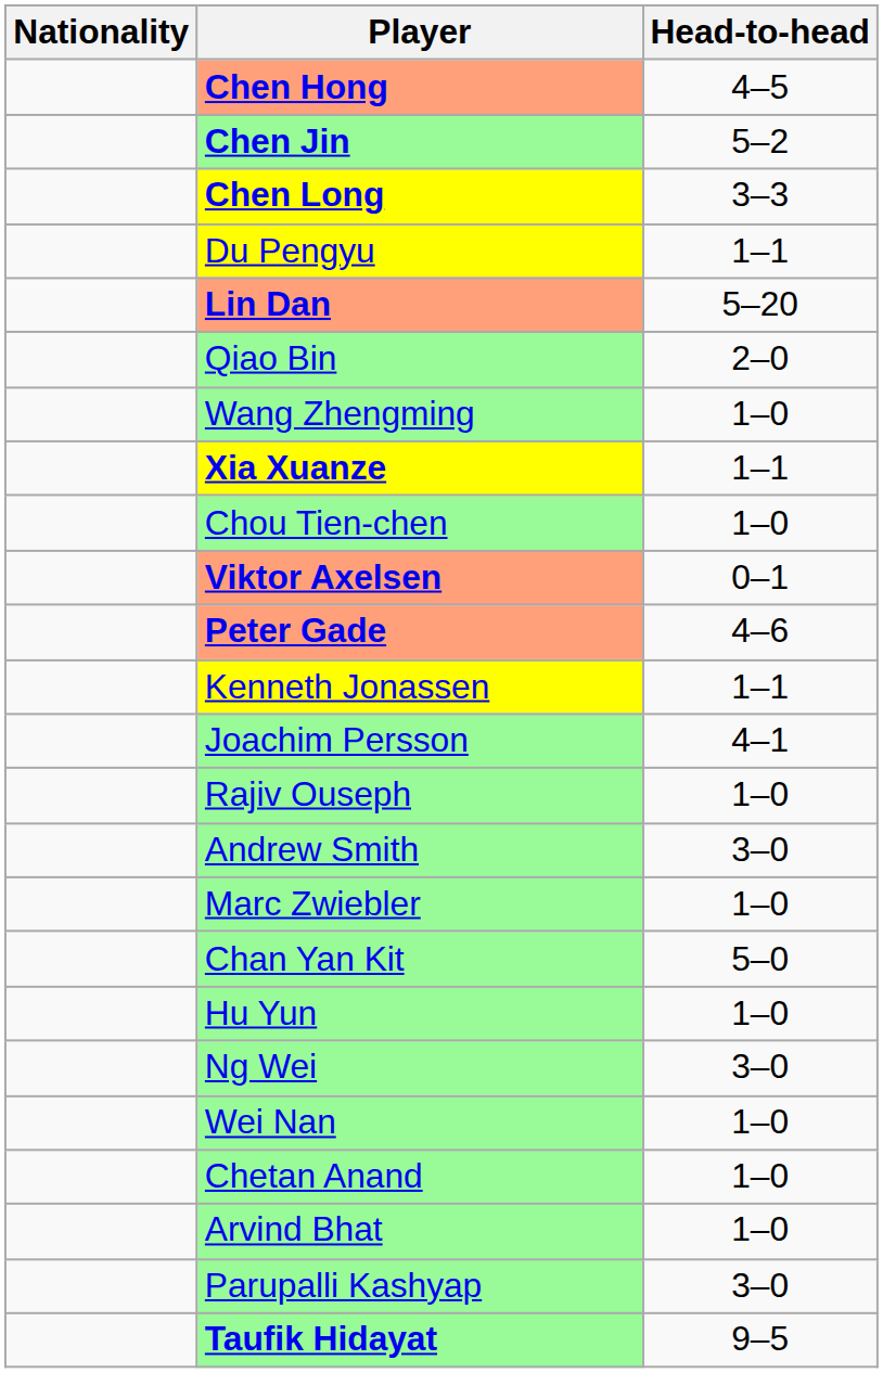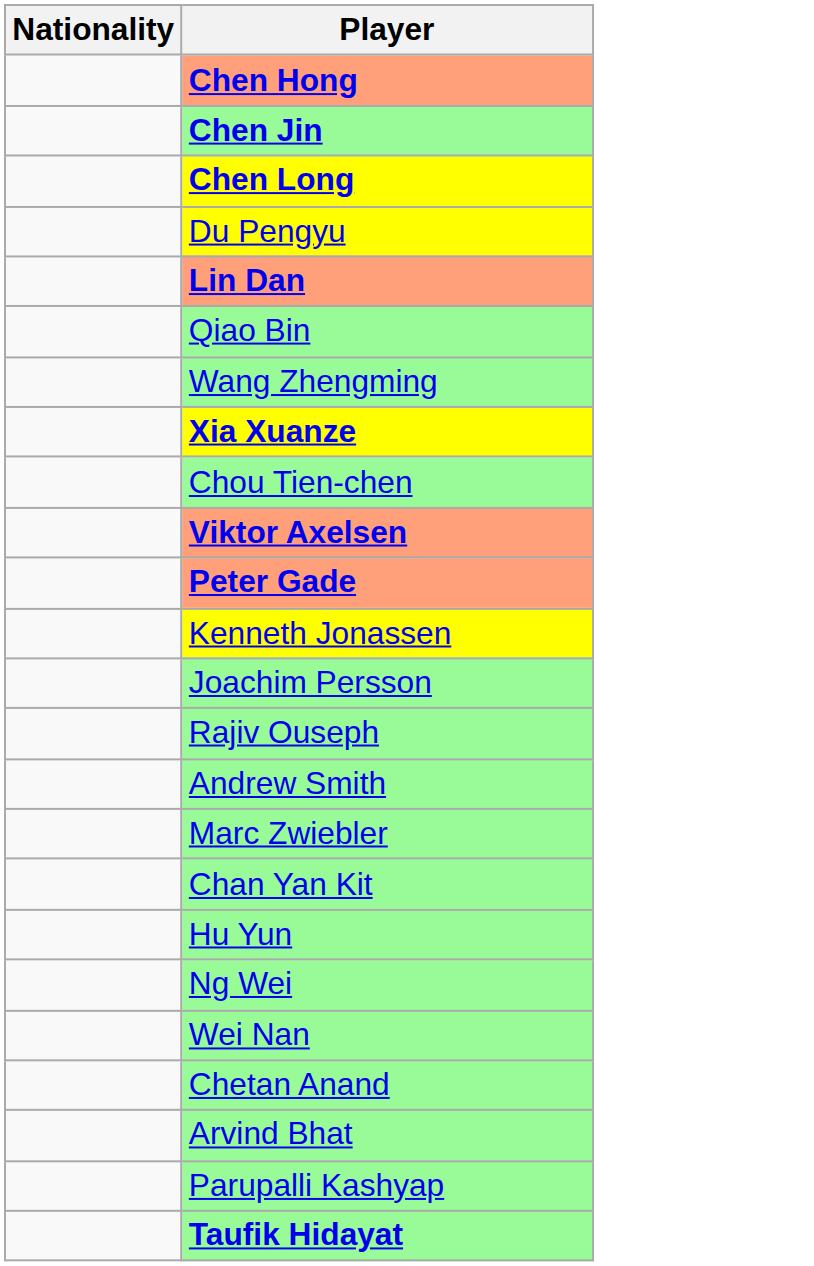- column: Head-to-head | 4–5 | 5–2 | 3–3 | 1–1 | 5–20 | 2–0 | 1–0 | 1–1 | 1–0 | 0–1 | 4–6 | 1–1 | 4–1 | 1–0 | 3–0 | 1–0 | 5–0 | 1–0 | 3–0 | 1–0 | 1–0 | 1–0 | 3–0 | 9–5
